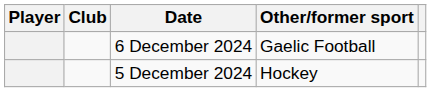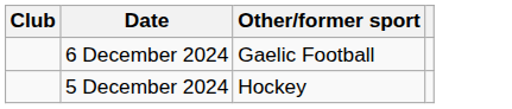- column: Player
